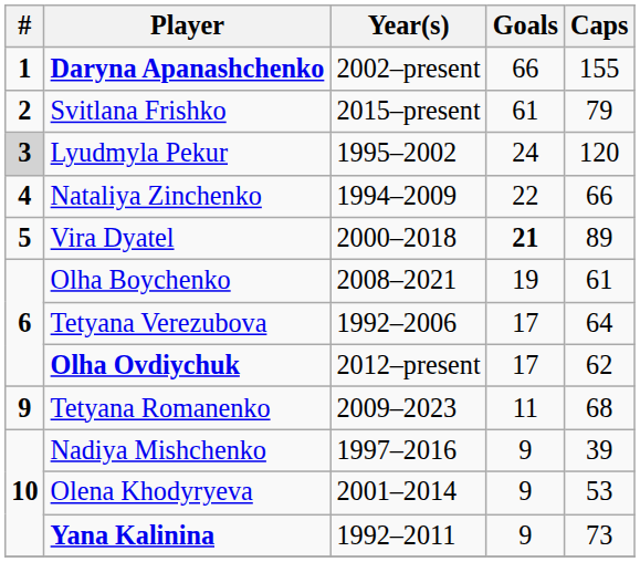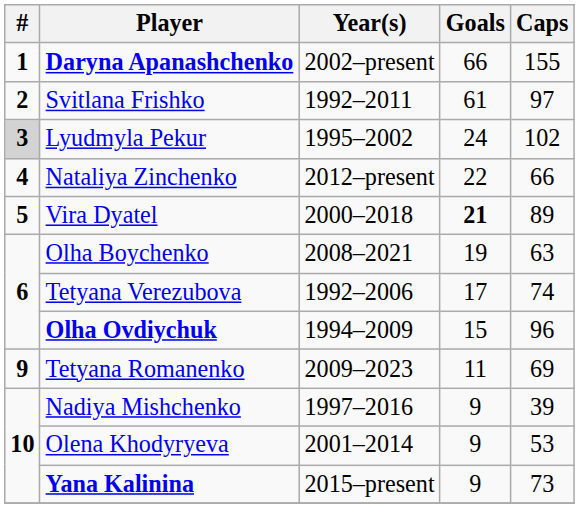Svitlana Frishko | Year(s): 2015–present -> 1992–2011
Svitlana Frishko | Caps: 79 -> 97
Lyudmyla Pekur | Caps: 120 -> 102
Nataliya Zinchenko | Year(s): 1994–2009 -> 2012–present
Olha Boychenko | Caps: 61 -> 63
Tetyana Verezubova | Caps: 64 -> 74
Olha Ovdiychuk | Year(s): 2012–present -> 1994–2009
Olha Ovdiychuk | Goals: 17 -> 15
Olha Ovdiychuk | Caps: 62 -> 96
Tetyana Romanenko | Caps: 68 -> 69
Yana Kalinina | Year(s): 1992–2011 -> 2015–present
